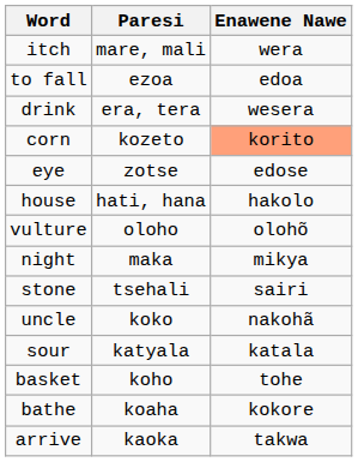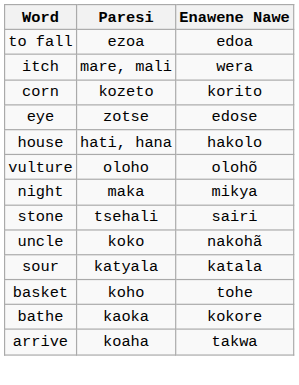rows swapped: to fall <-> itch
- row: drink | era, tera | wesera
corn | Enawene Nawe: lightsalmon background -> no background
bathe | Paresi: koaha -> kaoka
arrive | Paresi: kaoka -> koaha
